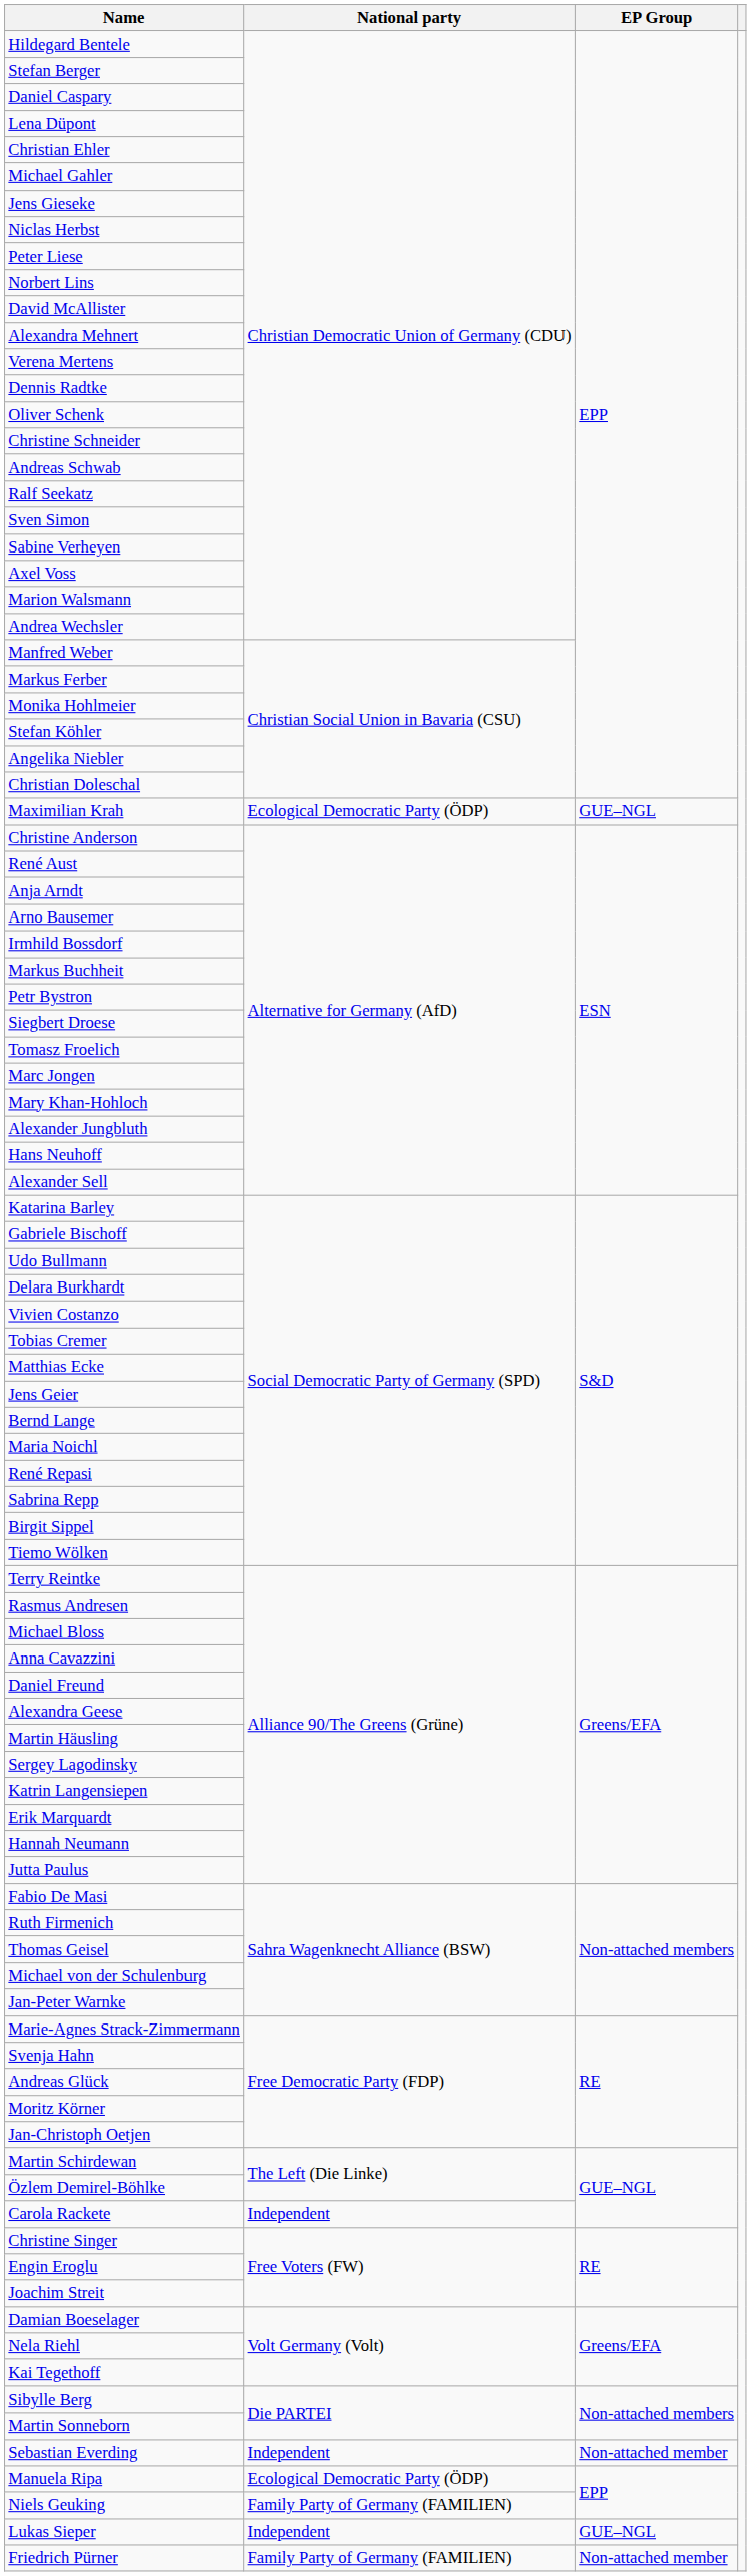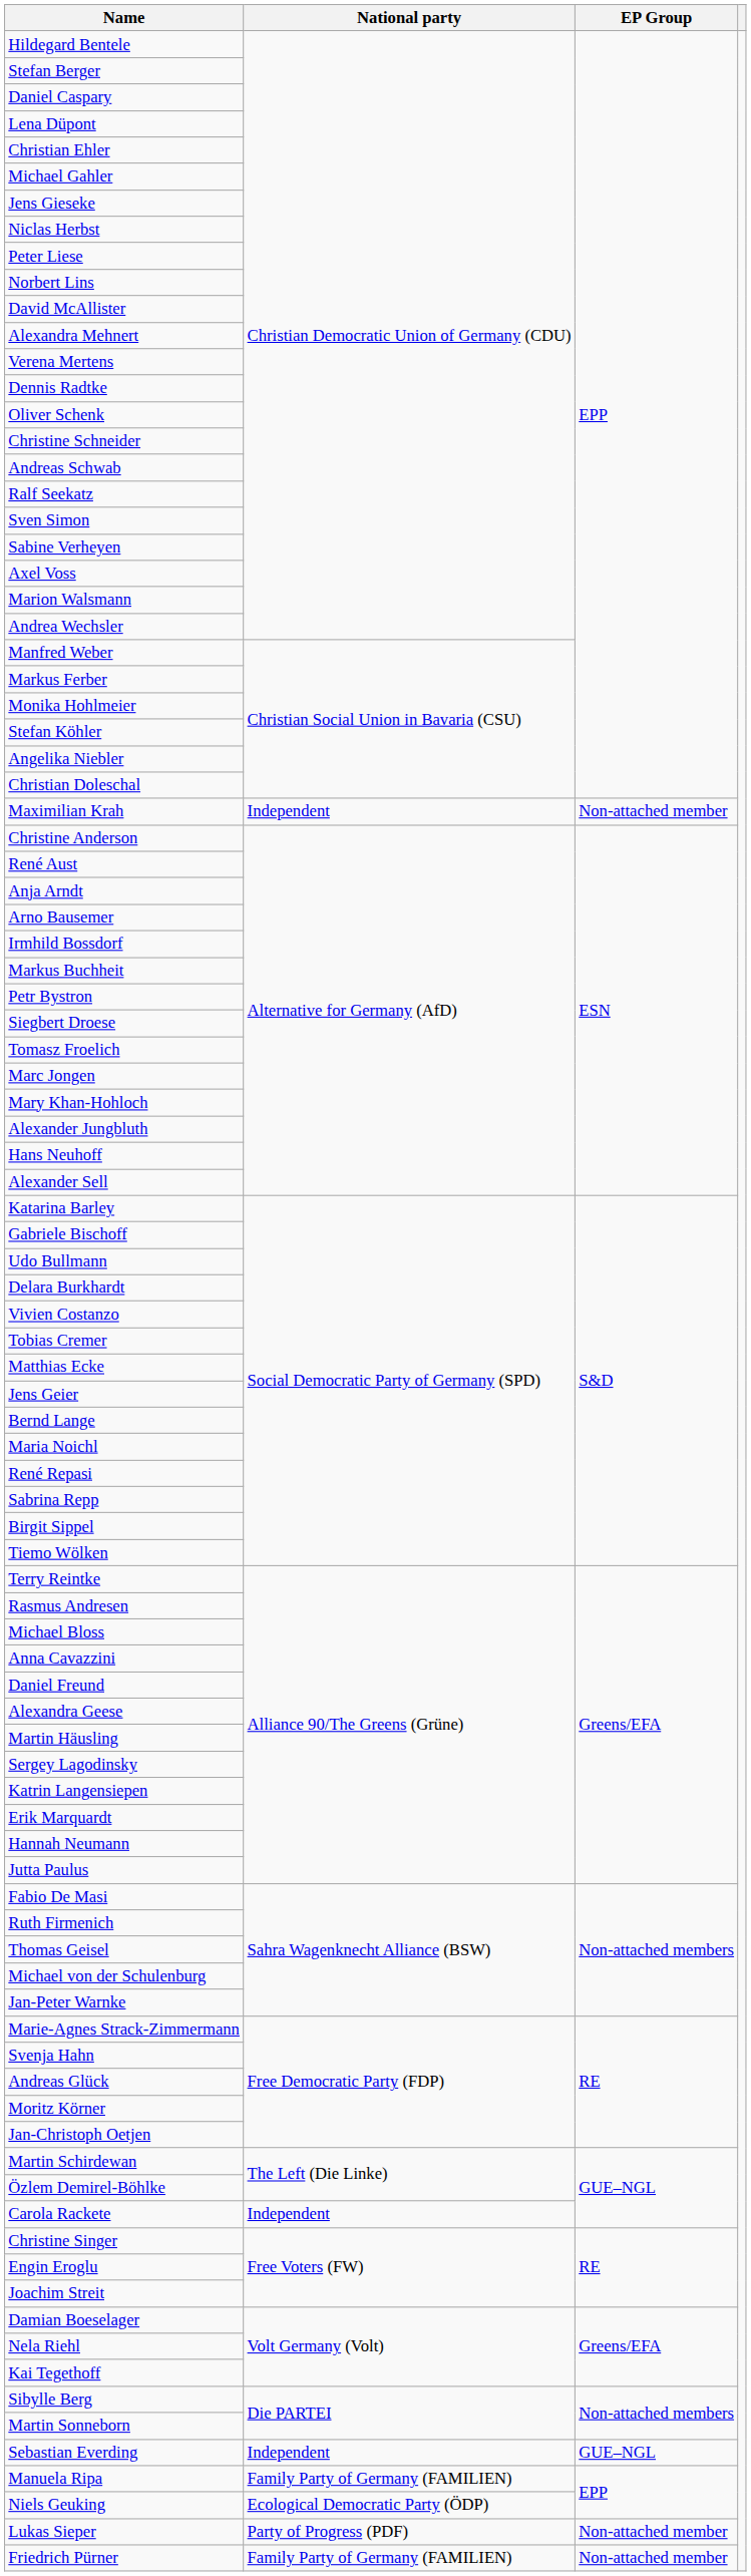Maximilian Krah | National party: Ecological Democratic Party (ÖDP) -> Independent
Maximilian Krah | EP Group: GUE–NGL -> Non-attached member
Sebastian Everding | EP Group: Non-attached member -> GUE–NGL
Manuela Ripa | National party: Ecological Democratic Party (ÖDP) -> Family Party of Germany (FAMILIEN)
Niels Geuking | National party: Family Party of Germany (FAMILIEN) -> Ecological Democratic Party (ÖDP)
Lukas Sieper | National party: Independent -> Party of Progress (PDF)
Lukas Sieper | EP Group: GUE–NGL -> Non-attached member
